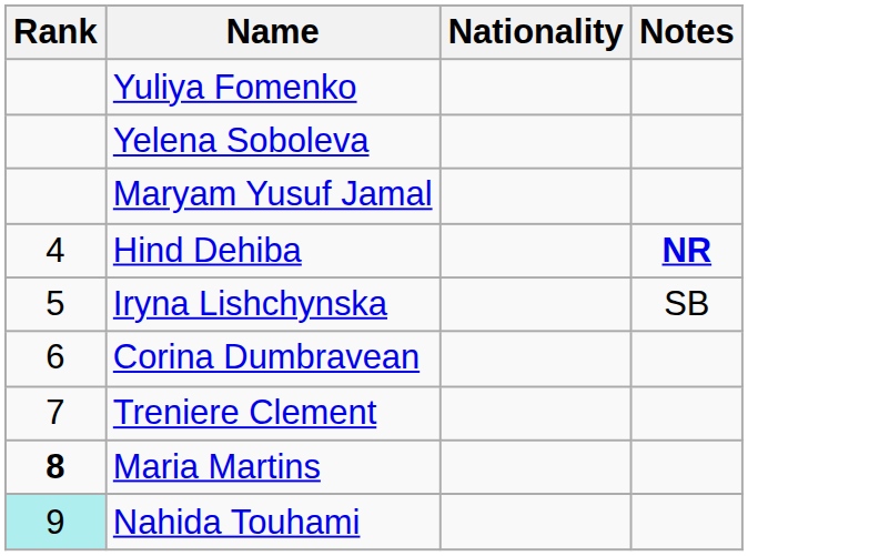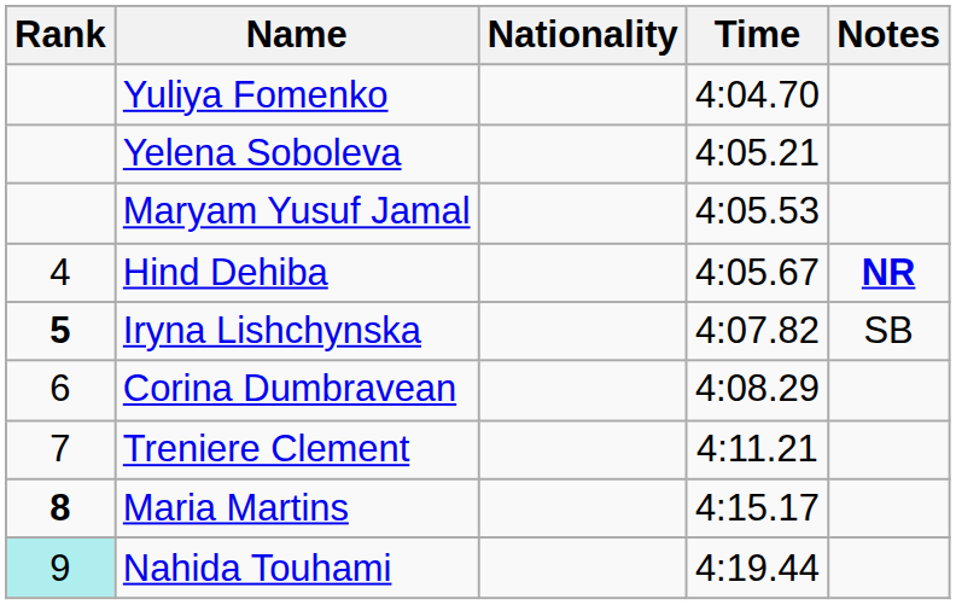+ column: Time | 4:04.70 | 4:05.21 | 4:05.53 | 4:05.67 | 4:07.82 | 4:08.29 | 4:11.21 | 4:15.17 | 4:19.44
Iryna Lishchynska | Rank: normal -> bold
